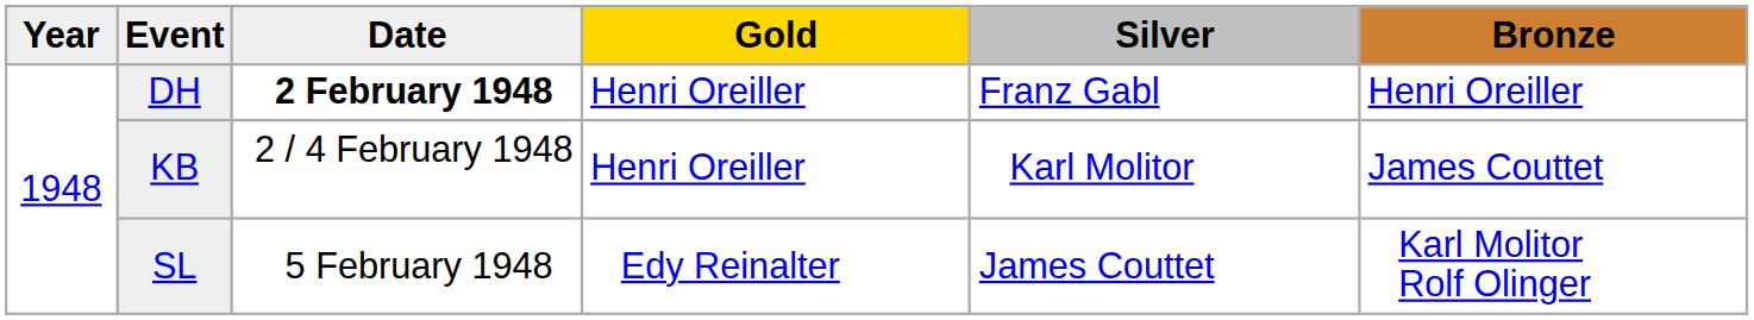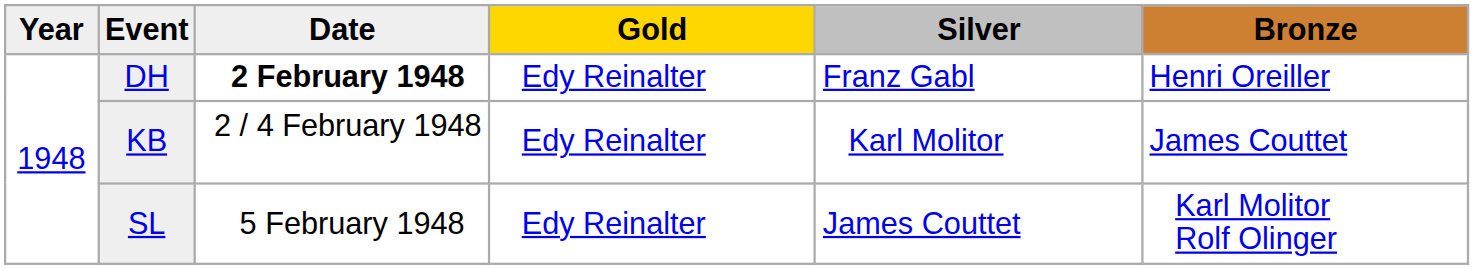DH | Gold: Henri Oreiller -> Edy Reinalter
KB | Gold: Henri Oreiller -> Edy Reinalter
